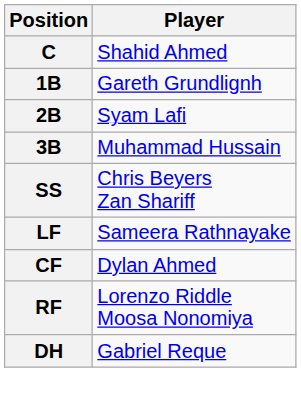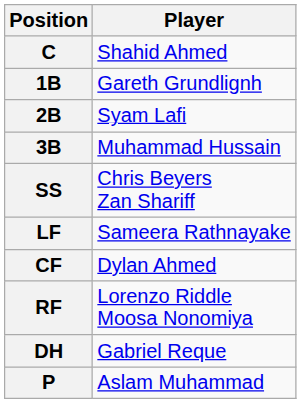+ row: P | Aslam Muhammad
